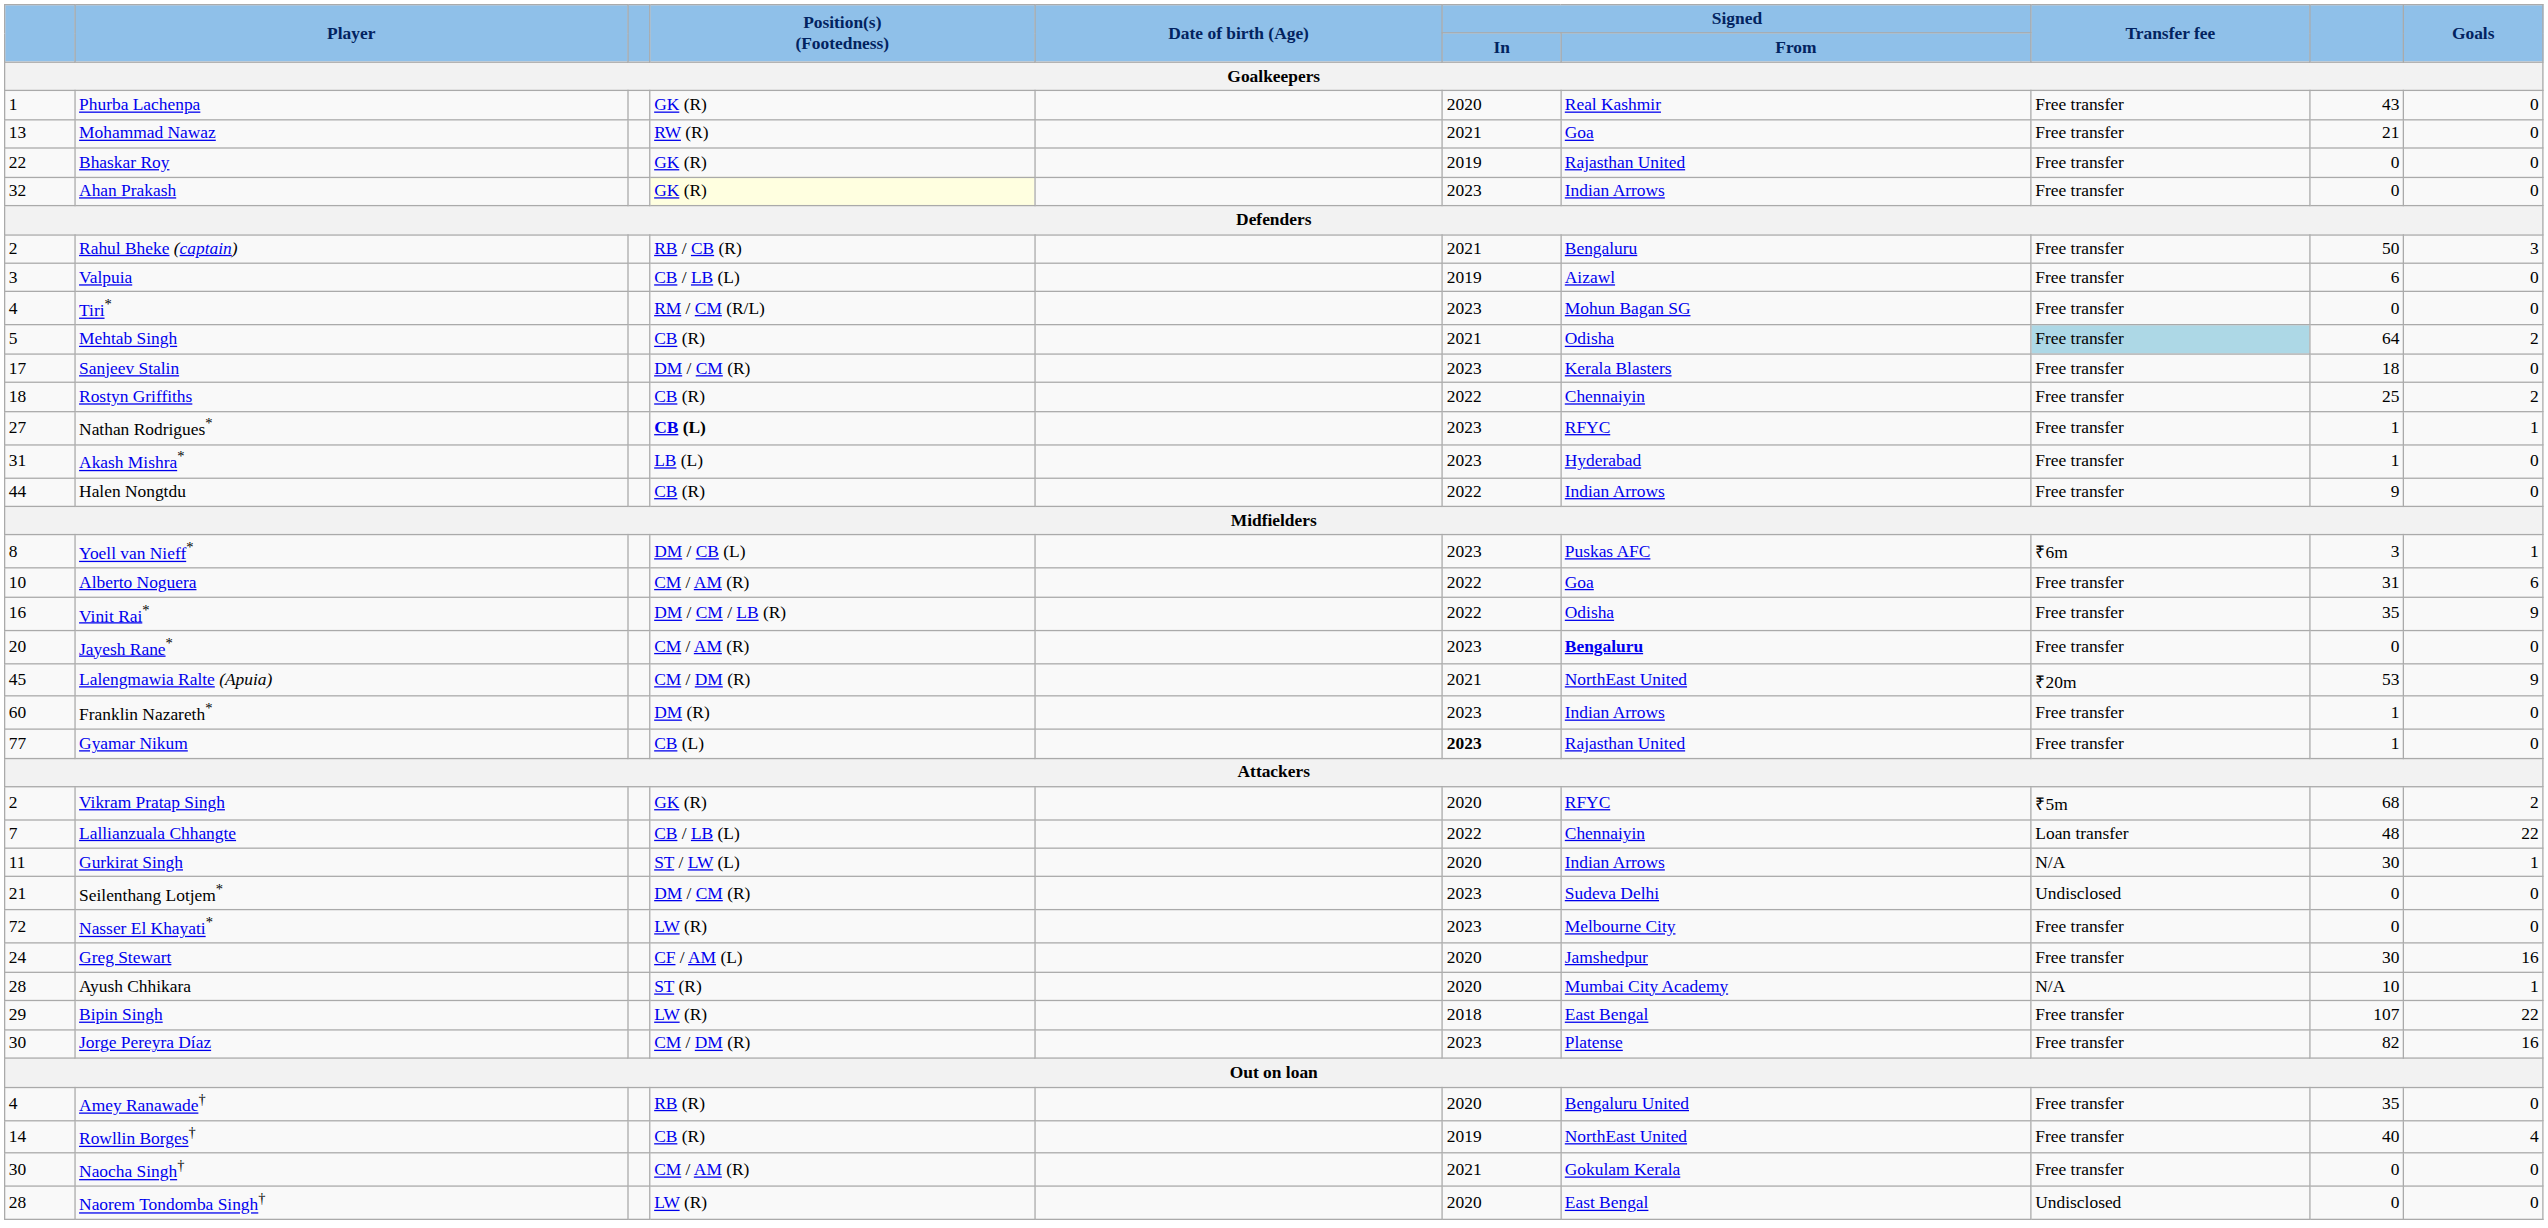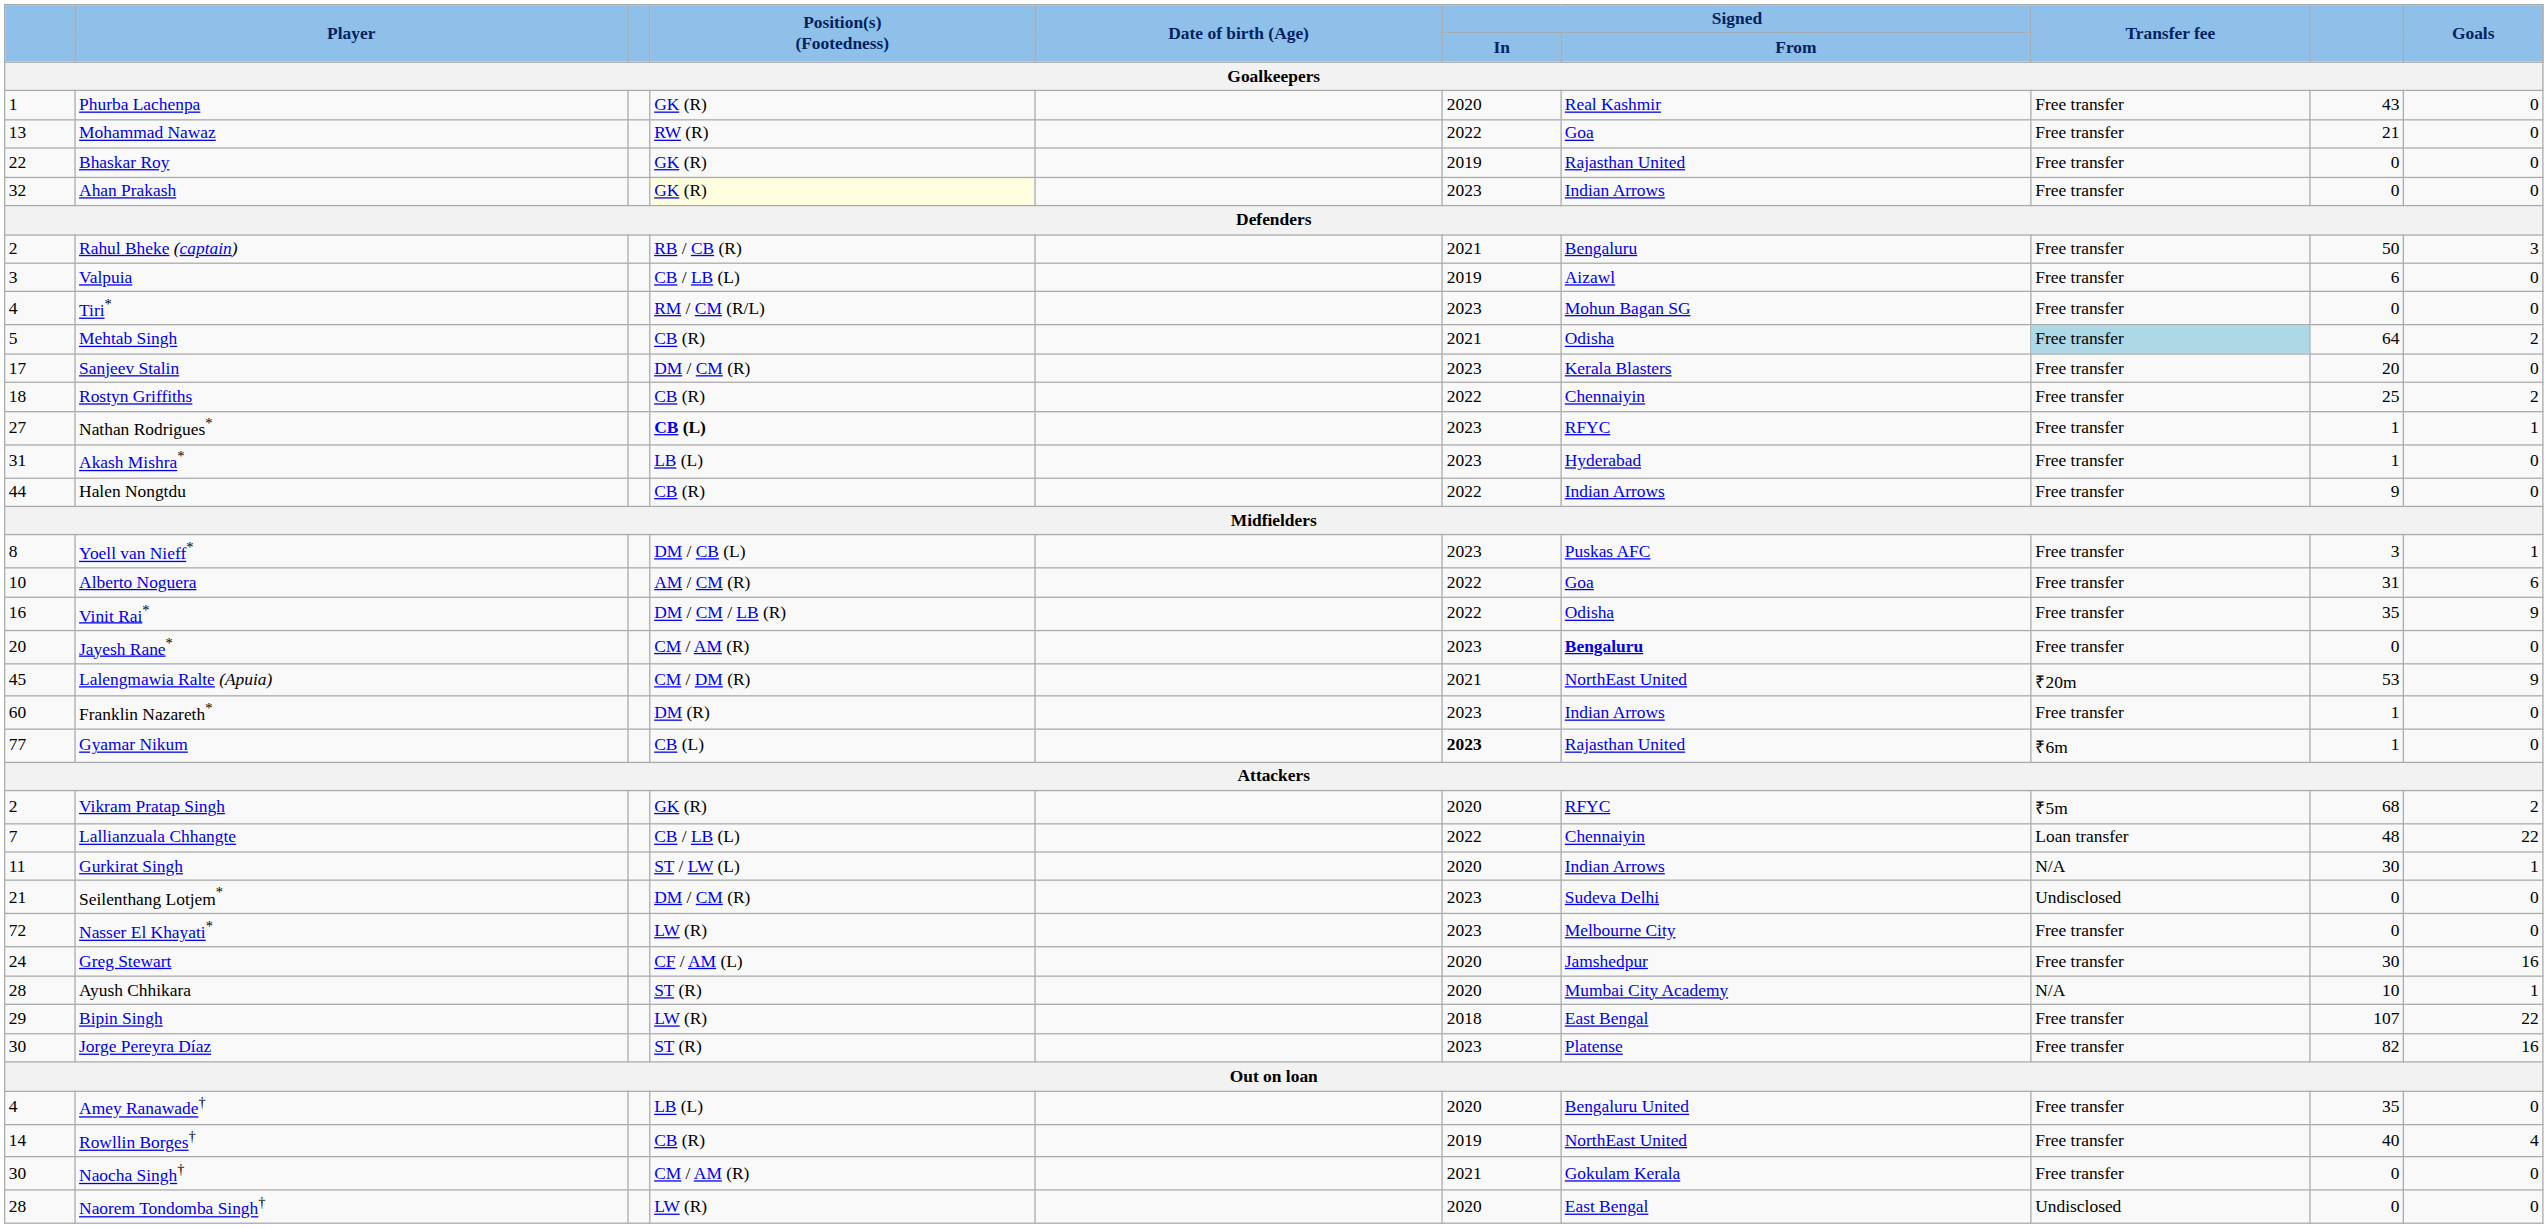Mohammad Nawaz | Signed / In: 2021 -> 2022
Sanjeev Stalin | column 9: 18 -> 20
Yoell van Nieff* | Transfer fee: ₹6m -> Free transfer
Alberto Noguera | Position(s) (Footedness): CM / AM (R) -> AM / CM (R)
Gyamar Nikum | Transfer fee: Free transfer -> ₹6m
Jorge Pereyra Díaz | Position(s) (Footedness): CM / DM (R) -> ST (R)
Amey Ranawade† | Position(s) (Footedness): RB (R) -> LB (L)
